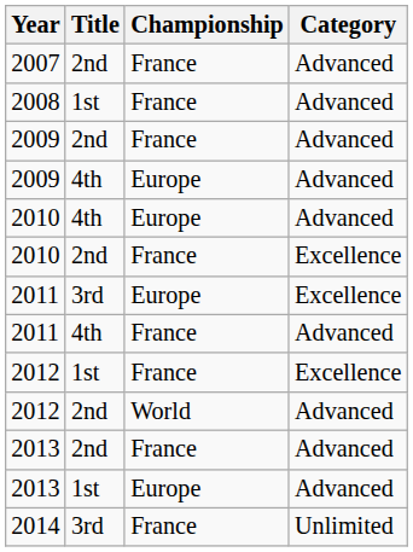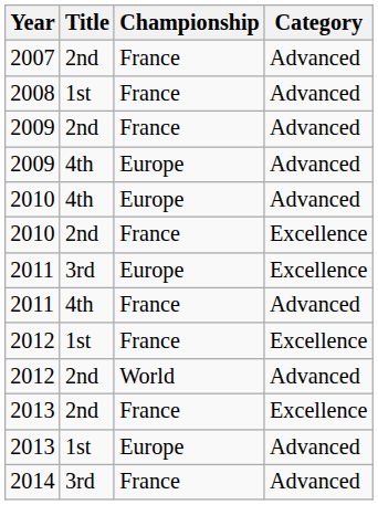2013 / 2nd | Category: Advanced -> Excellence
2014 | Category: Unlimited -> Advanced
